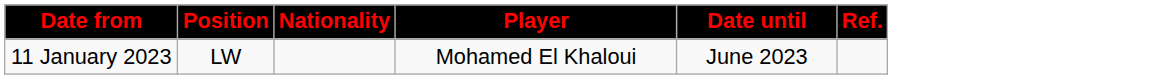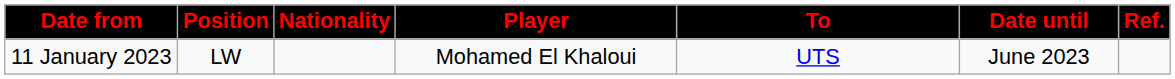+ column: To | UTS
